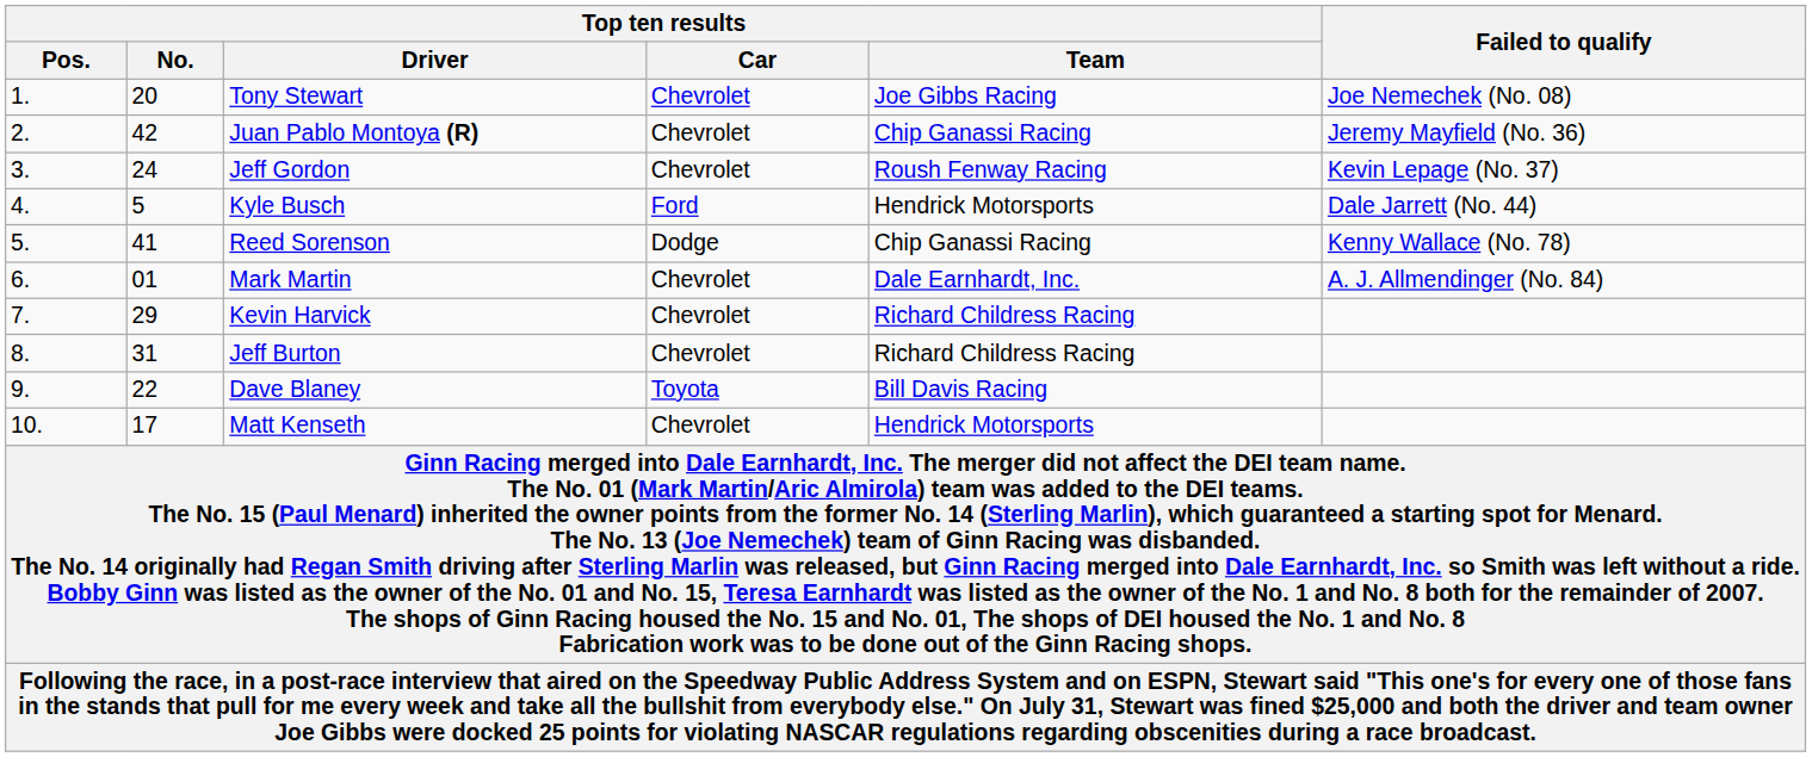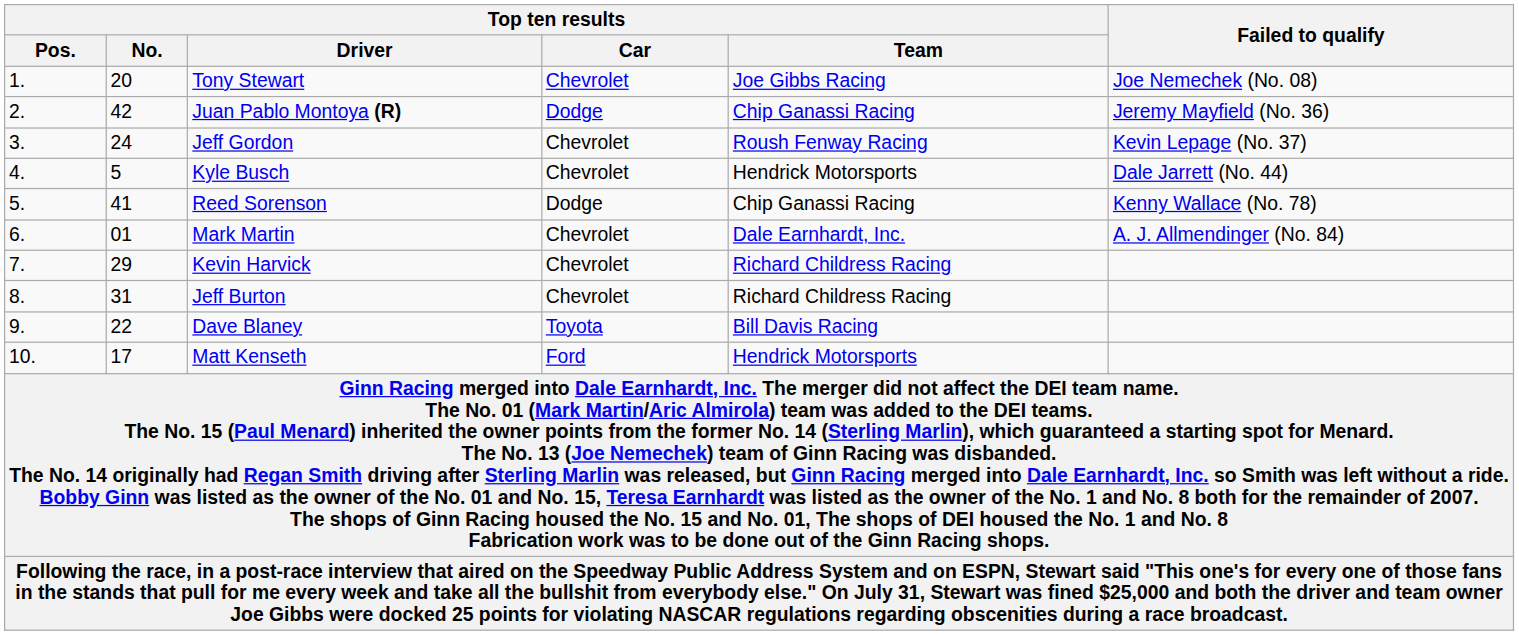Juan Pablo Montoya (R) | Top ten results / Car: Chevrolet -> Dodge
Kyle Busch | Top ten results / Car: Ford -> Chevrolet
Matt Kenseth | Top ten results / Car: Chevrolet -> Ford
